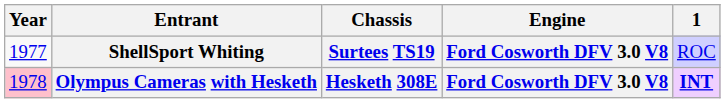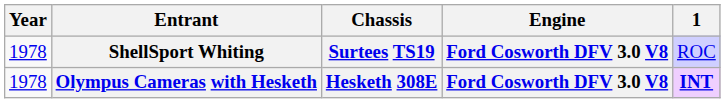ShellSport Whiting | Year: 1977 -> 1978
Olympus Cameras with Hesketh | Year: pink background -> no background
